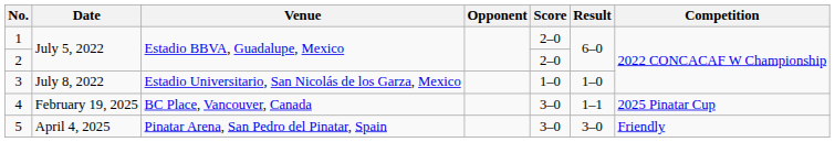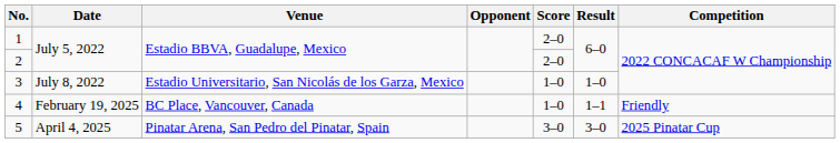4 | Score: 3–0 -> 1–0
4 | Competition: 2025 Pinatar Cup -> Friendly
5 | Competition: Friendly -> 2025 Pinatar Cup
